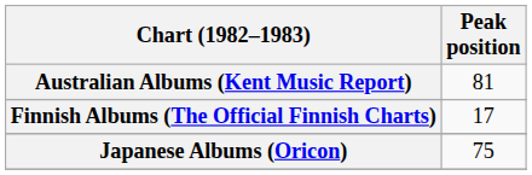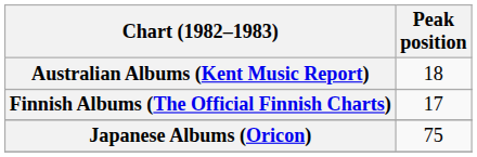Australian Albums (Kent Music Report) | Peak position: 81 -> 18
